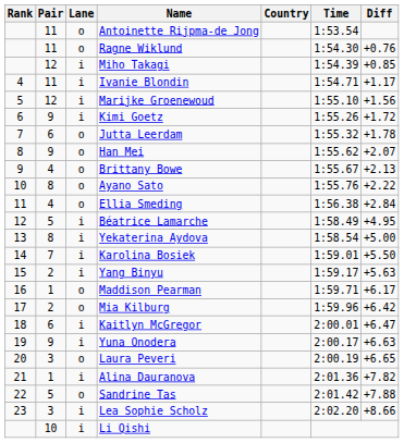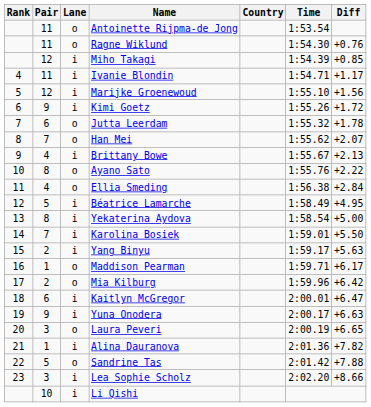Han Mei | Pair: 9 -> 7
Brittany Bowe | Lane: o -> i
